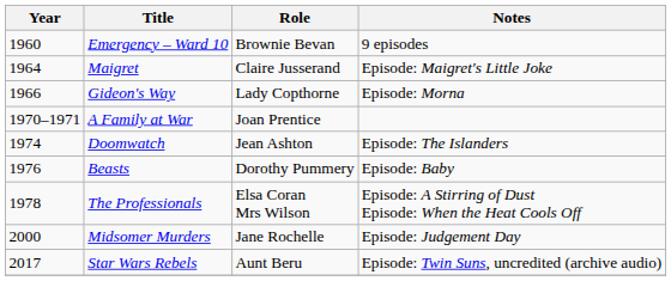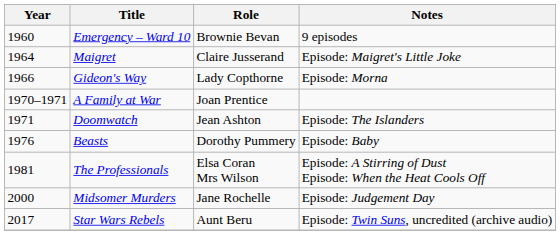Doomwatch | Year: 1974 -> 1971
The Professionals | Year: 1978 -> 1981
